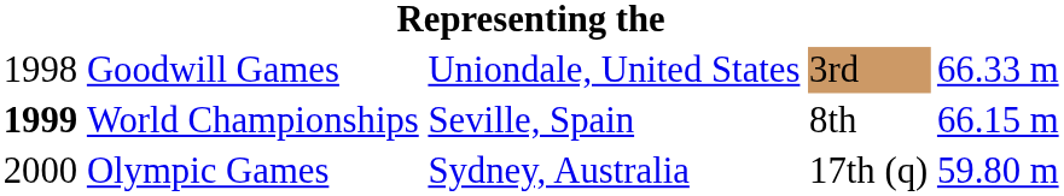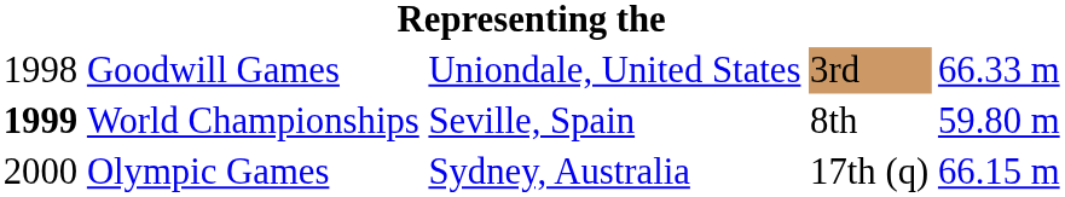World Championships | column 5: 66.15 m -> 59.80 m
Olympic Games | column 5: 59.80 m -> 66.15 m
